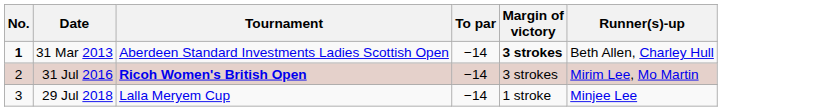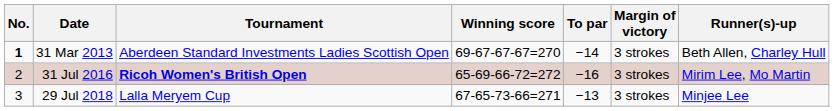+ column: Winning score | 69-67-67-67=270 | 65-69-66-72=272 | 67-65-73-66=271
31 Mar 2013 | Margin of victory: bold -> normal
31 Jul 2016 | To par: −14 -> −16
29 Jul 2018 | To par: −14 -> −13
29 Jul 2018 | Margin of victory: 1 stroke -> 3 strokes
